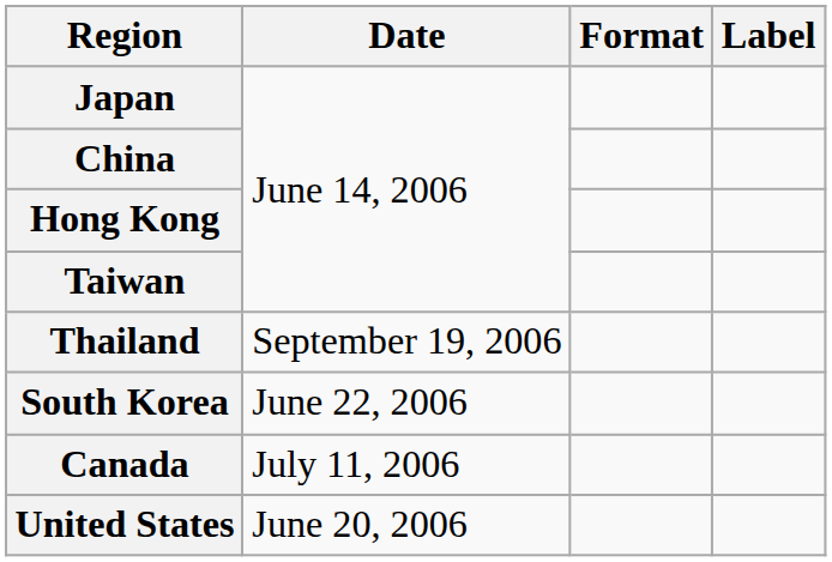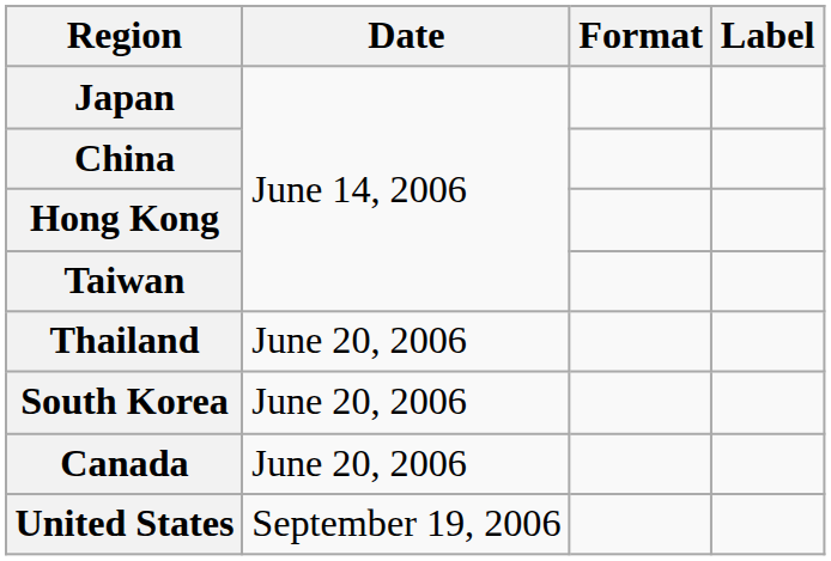Thailand | Date: September 19, 2006 -> June 20, 2006
South Korea | Date: June 22, 2006 -> June 20, 2006
Canada | Date: July 11, 2006 -> June 20, 2006
United States | Date: June 20, 2006 -> September 19, 2006
